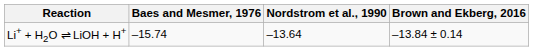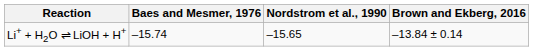Li+ + H2O ⇌ LiOH + H+ | Nordstrom et al., 1990: –13.64 -> –15.65
